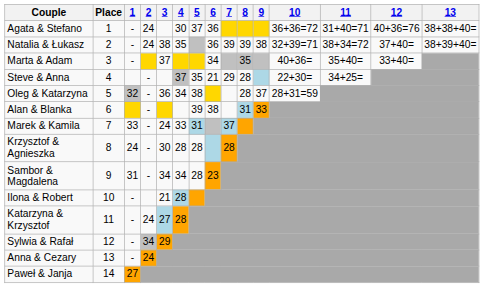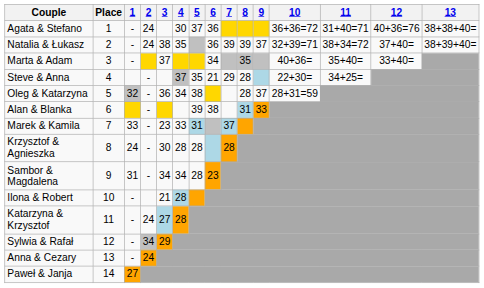Natalia & Łukasz | 9: 38 -> 37
Marek & Kamila | 3: 24 -> 23
